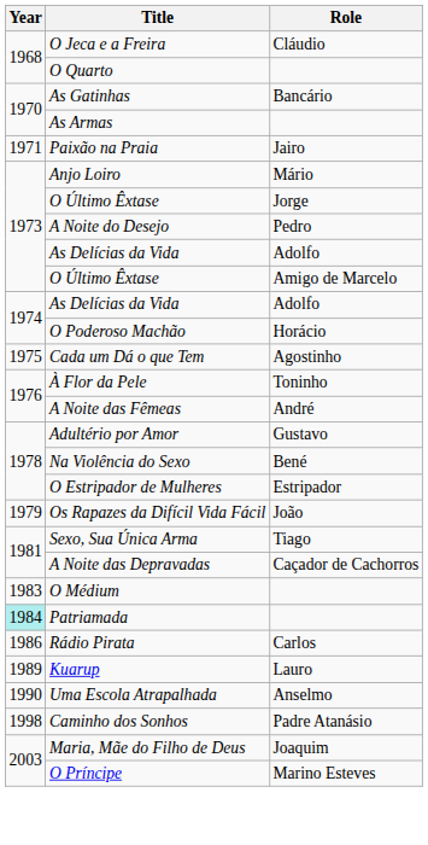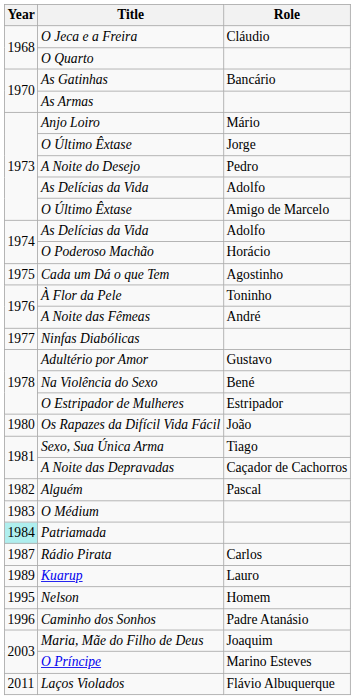- row: 1971 | Paixão na Praia | Jairo
+ row: 1977 | Ninfas Diabólicas
Os Rapazes da Difícil Vida Fácil | Year: 1979 -> 1980
+ row: 1982 | Alguém | Pascal
Rádio Pirata | Year: 1986 -> 1987
- row: 1990 | Uma Escola Atrapalhada | Anselmo
+ row: 1995 | Nelson | Homem
Caminho dos Sonhos | Year: 1998 -> 1996
+ row: 2011 | Laços Violados | Flávio Albuquerque
